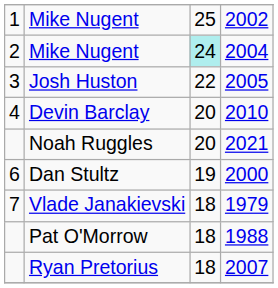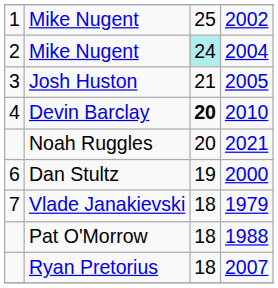2005 | column 3: 22 -> 21
2010 | column 3: normal -> bold
